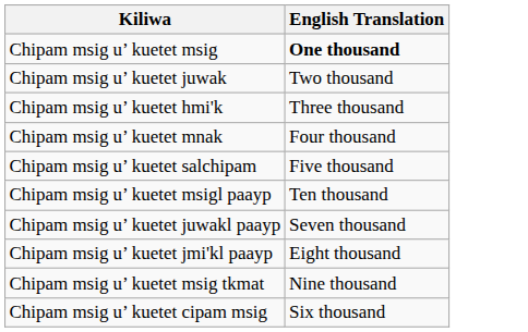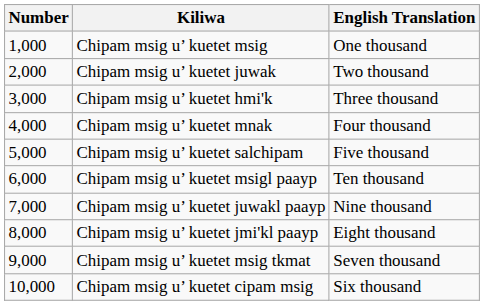+ column: Number | 1,000 | 2,000 | 3,000 | 4,000 | 5,000 | 6,000 | 7,000 | 8,000 | 9,000 | 10,000
Chipam msig u’ kuetet msig | English Translation: bold -> normal
Chipam msig u’ kuetet juwakl paayp | English Translation: Seven thousand -> Nine thousand
Chipam msig u’ kuetet msig tkmat | English Translation: Nine thousand -> Seven thousand
